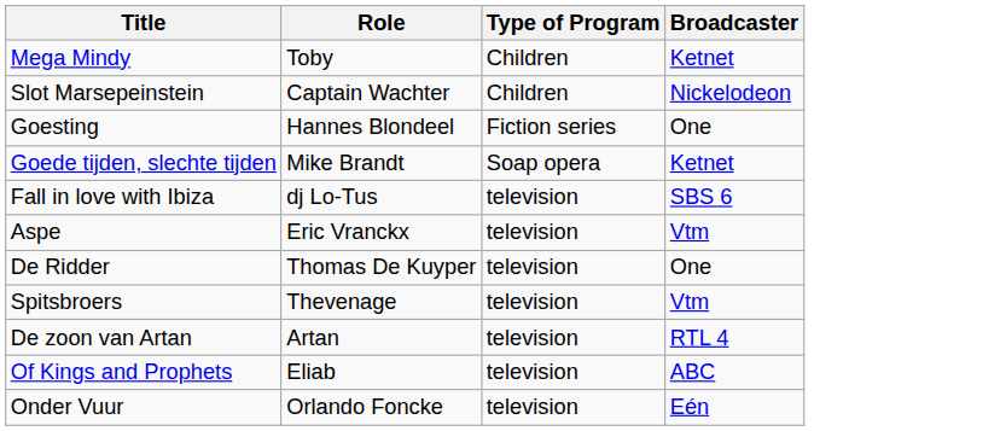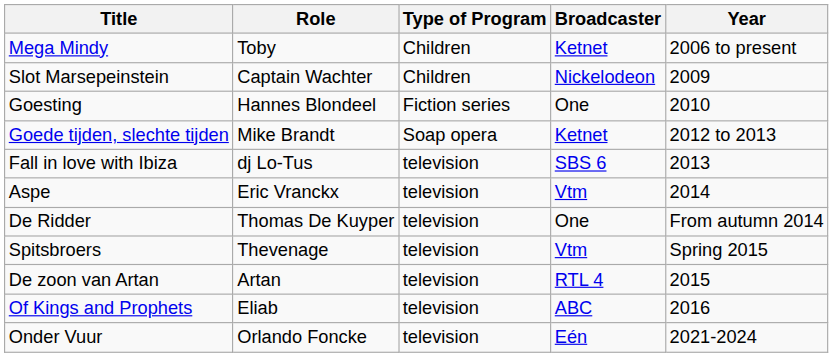+ column: Year | 2006 to present | 2009 | 2010 | 2012 to 2013 | 2013 | 2014 | From autumn 2014 | Spring 2015 | 2015 | 2016 | 2021-2024
